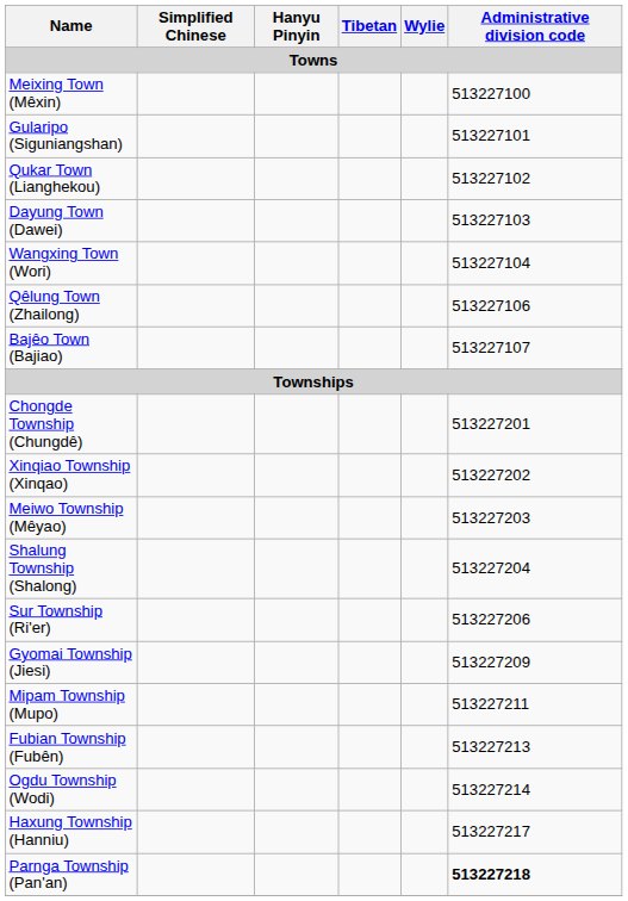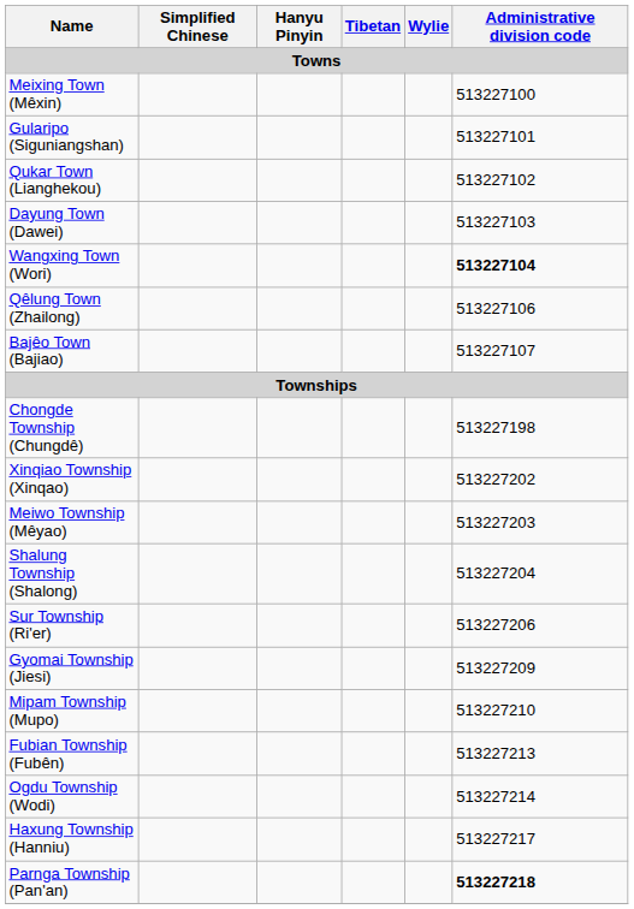Wangxing Town (Wori) | Administrative division code: normal -> bold
Chongde Township (Chungdê) | Administrative division code: 513227201 -> 513227198
Mipam Township (Mupo) | Administrative division code: 513227211 -> 513227210
